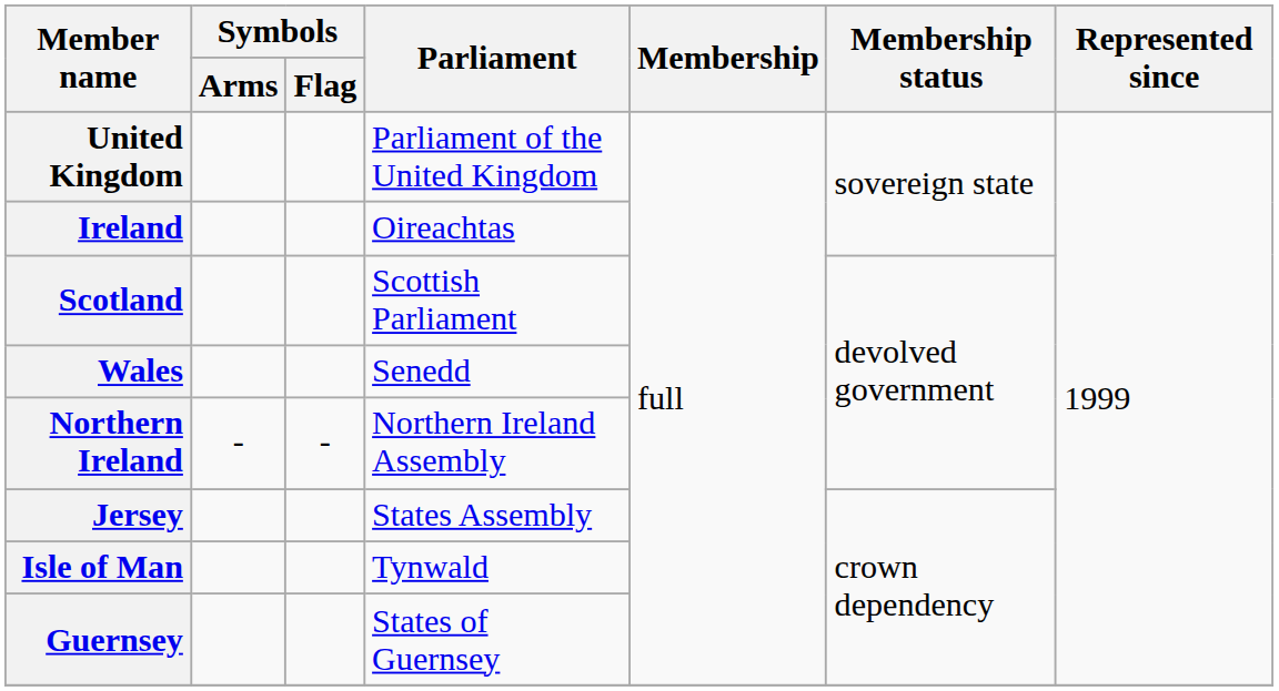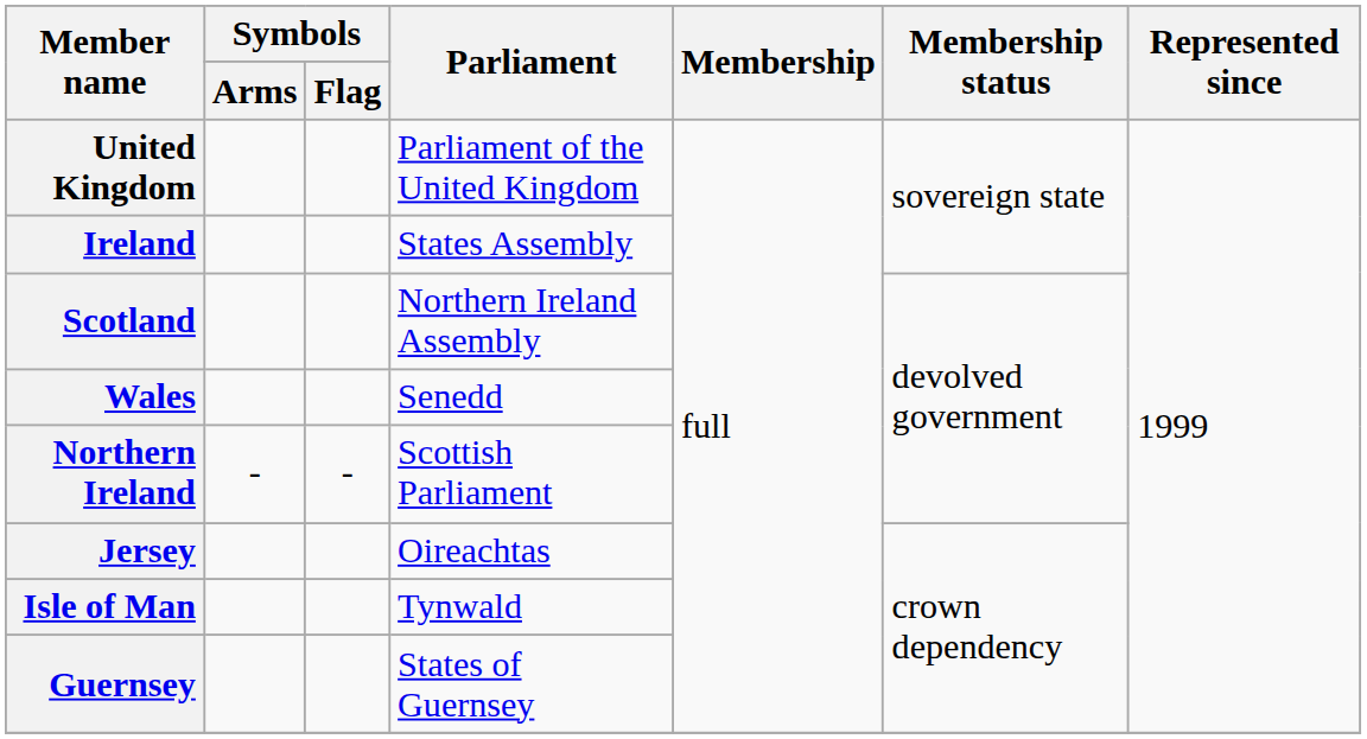Ireland | Parliament: Oireachtas -> States Assembly
Scotland | Parliament: Scottish Parliament -> Northern Ireland Assembly
Northern Ireland | Parliament: Northern Ireland Assembly -> Scottish Parliament
Jersey | Parliament: States Assembly -> Oireachtas
